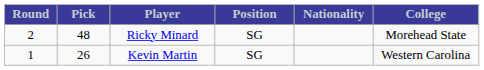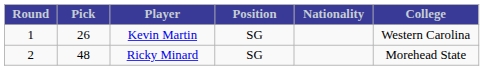rows swapped: Kevin Martin <-> Ricky Minard
